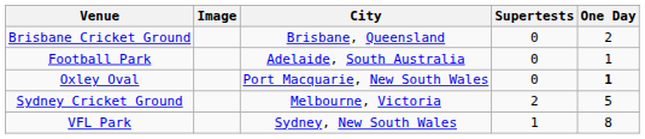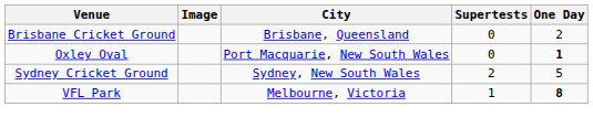- row: Football Park | Adelaide, South Australia | 0 | 1
Sydney Cricket Ground | City: Melbourne, Victoria -> Sydney, New South Wales
VFL Park | City: Sydney, New South Wales -> Melbourne, Victoria
VFL Park | One Day: normal -> bold
